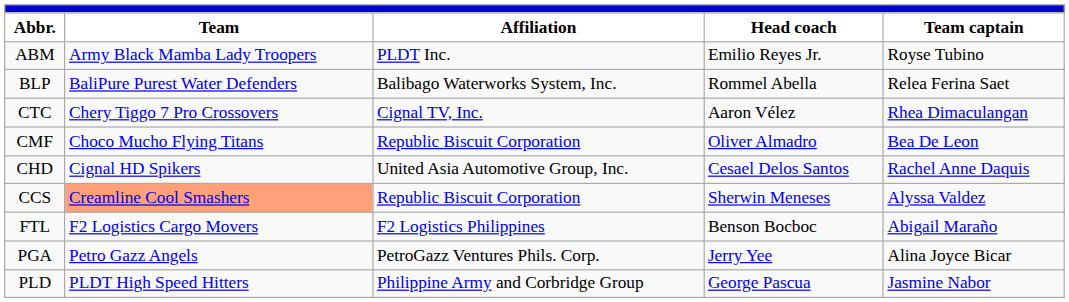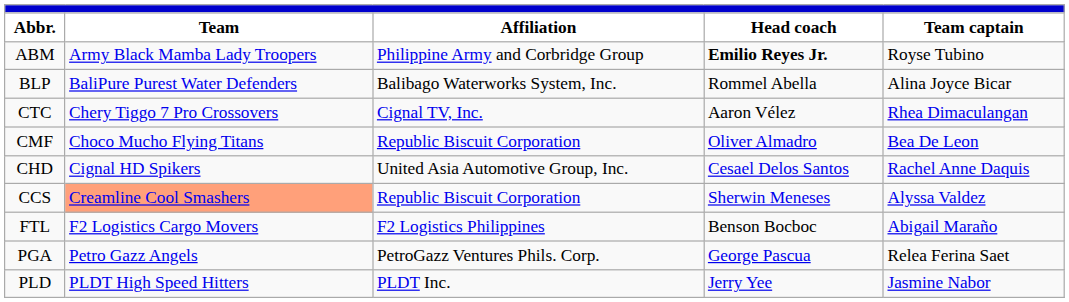ABM | Affiliation: PLDT Inc. -> Philippine Army and Corbridge Group
ABM | Head coach: normal -> bold
BLP | Team captain: Relea Ferina Saet -> Alina Joyce Bicar
PGA | Head coach: Jerry Yee -> George Pascua
PGA | Team captain: Alina Joyce Bicar -> Relea Ferina Saet
PLD | Affiliation: Philippine Army and Corbridge Group -> PLDT Inc.
PLD | Head coach: George Pascua -> Jerry Yee
